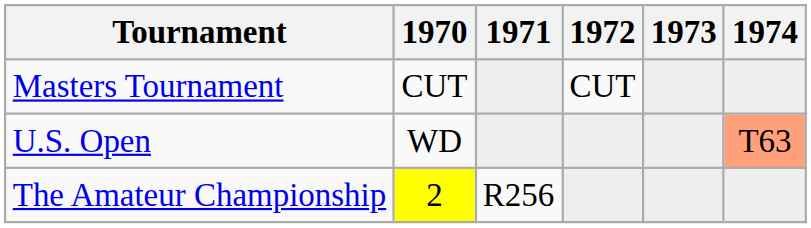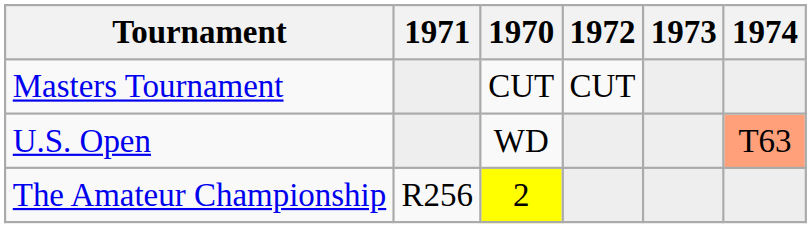columns swapped: 1970 <-> 1971
